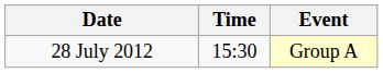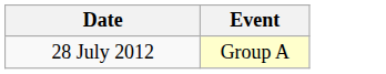- column: Time | 15:30
